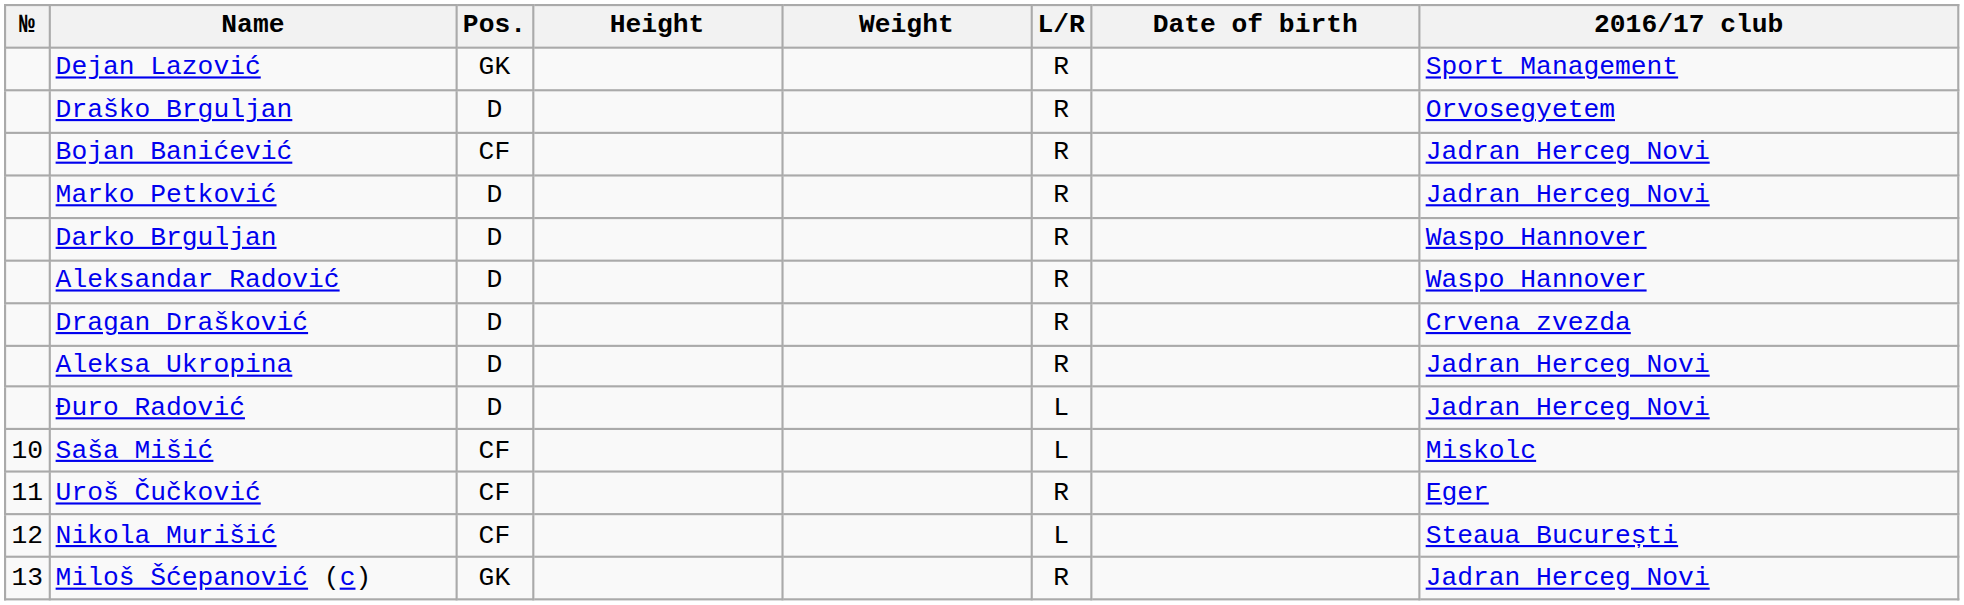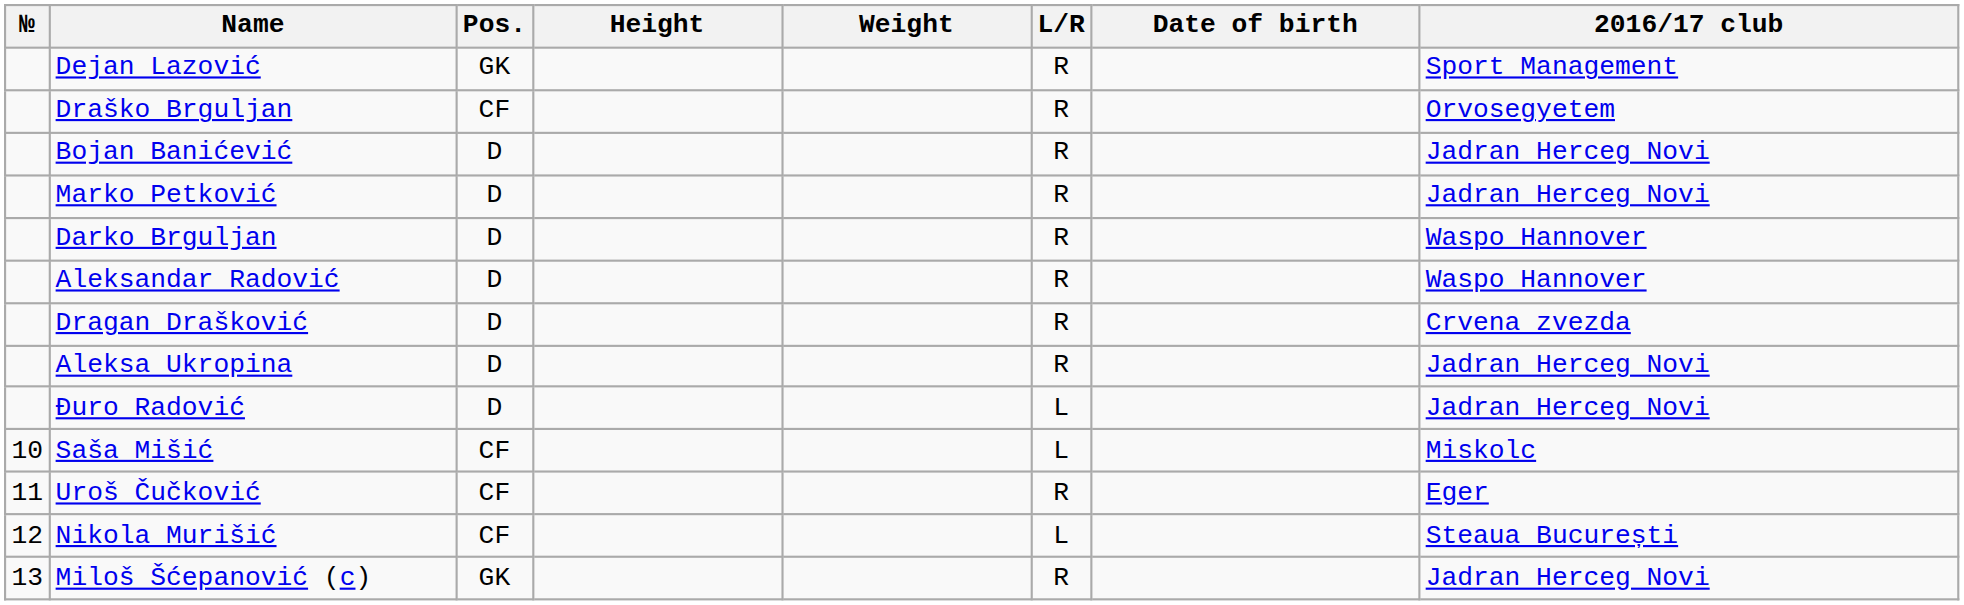Draško Brguljan | Pos.: D -> CF
Bojan Banićević | Pos.: CF -> D
